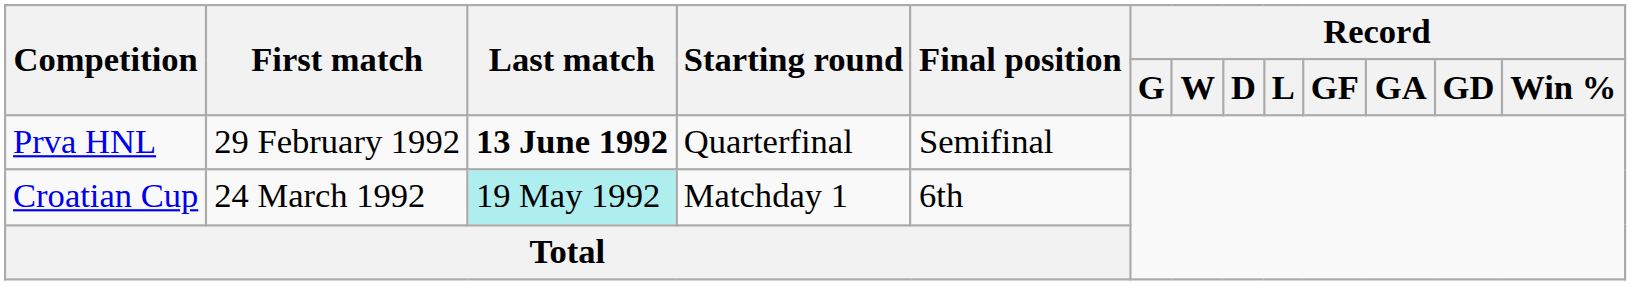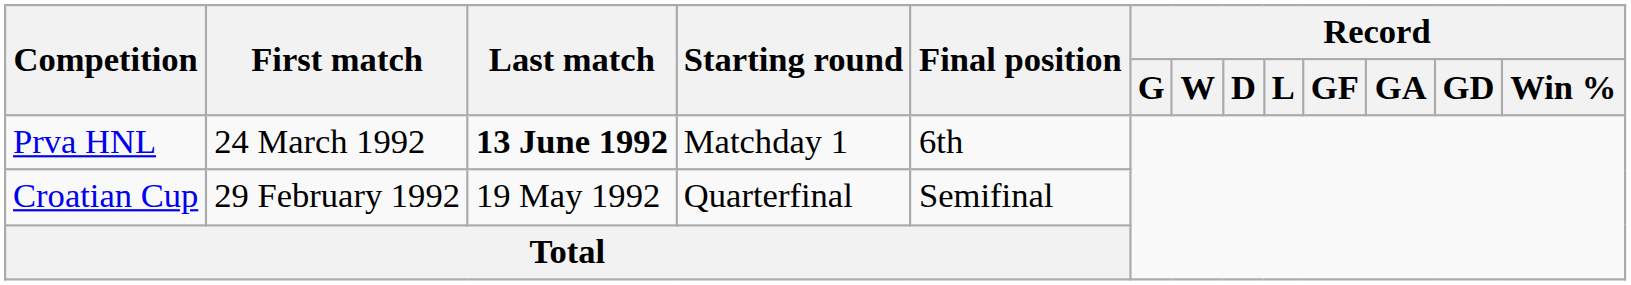Prva HNL | First match: 29 February 1992 -> 24 March 1992
Prva HNL | Starting round: Quarterfinal -> Matchday 1
Prva HNL | Final position: Semifinal -> 6th
Croatian Cup | First match: 24 March 1992 -> 29 February 1992
Croatian Cup | Last match: paleturquoise background -> no background
Croatian Cup | Starting round: Matchday 1 -> Quarterfinal
Croatian Cup | Final position: 6th -> Semifinal
